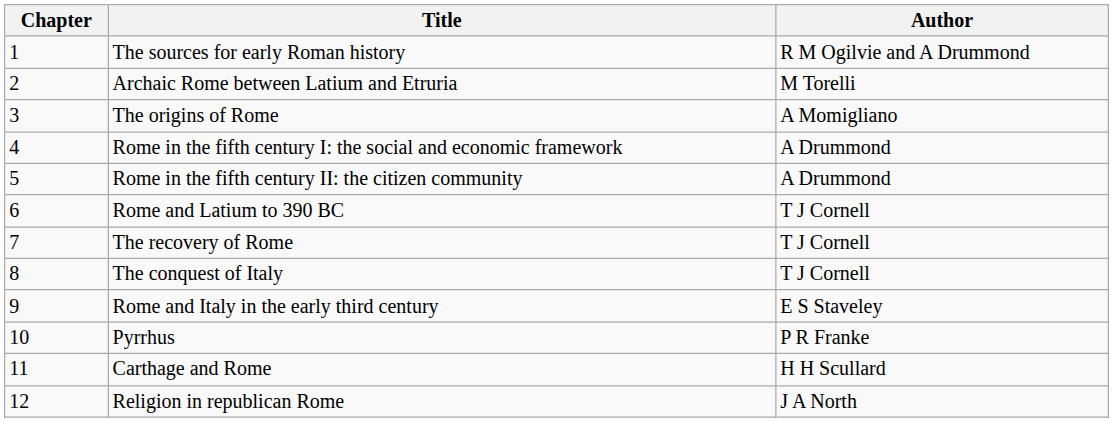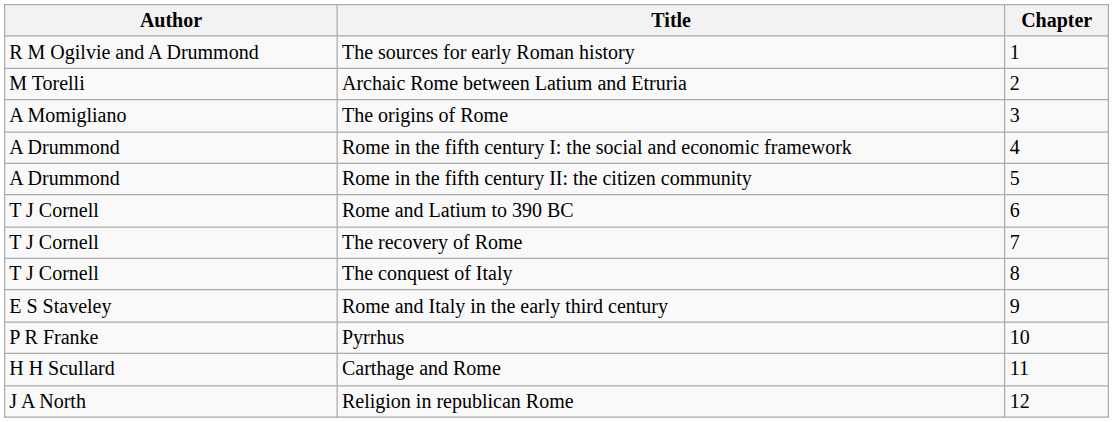columns swapped: Chapter <-> Author
